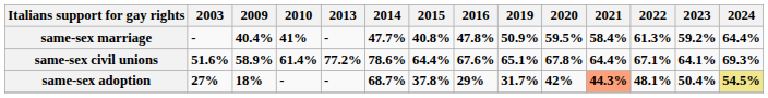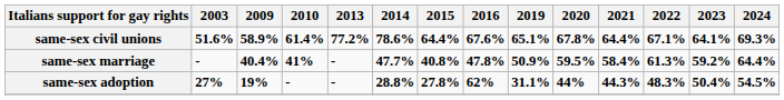rows swapped: same-sex civil unions <-> same-sex marriage
same-sex adoption | 2009: 18% -> 19%
same-sex adoption | 2014: 68.7% -> 28.8%
same-sex adoption | 2015: 37.8% -> 27.8%
same-sex adoption | 2016: 29% -> 62%
same-sex adoption | 2019: 31.7% -> 31.1%
same-sex adoption | 2020: 42% -> 44%
same-sex adoption | 2021: lightsalmon background -> no background
same-sex adoption | 2022: 48.1% -> 48.3%
same-sex adoption | 2024: khaki background -> no background
